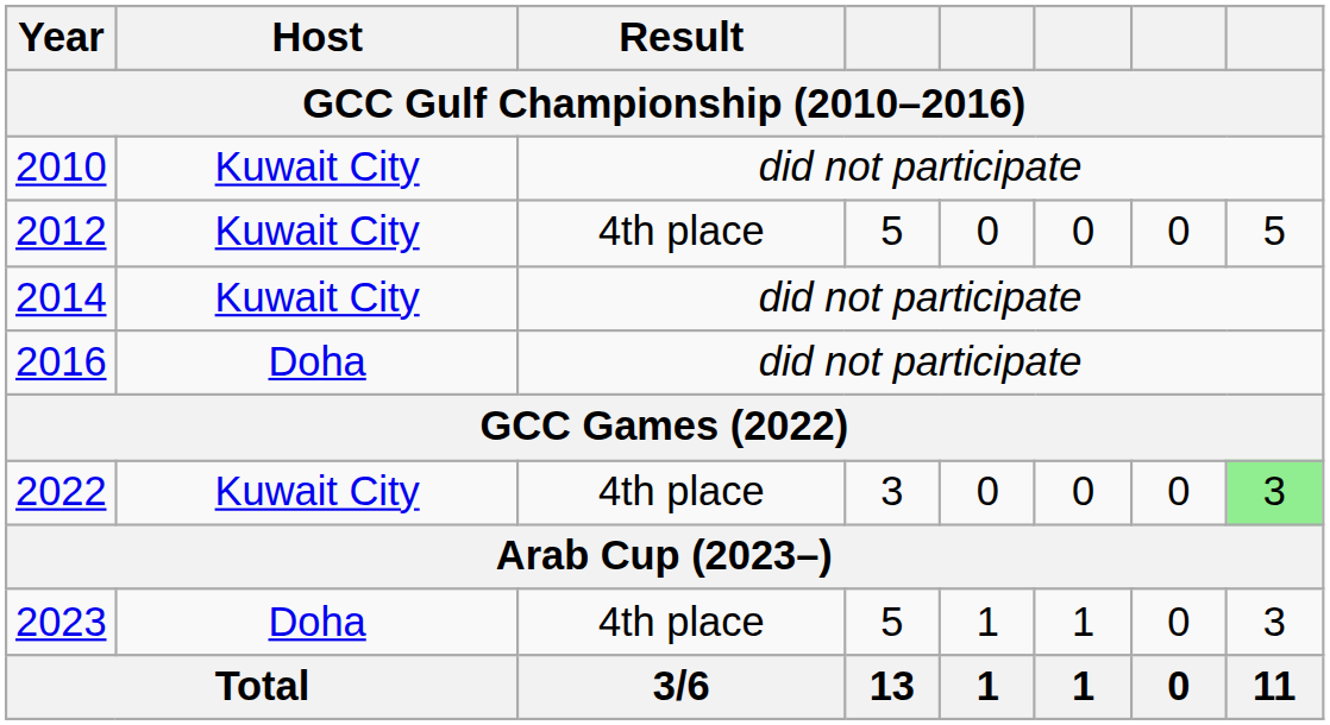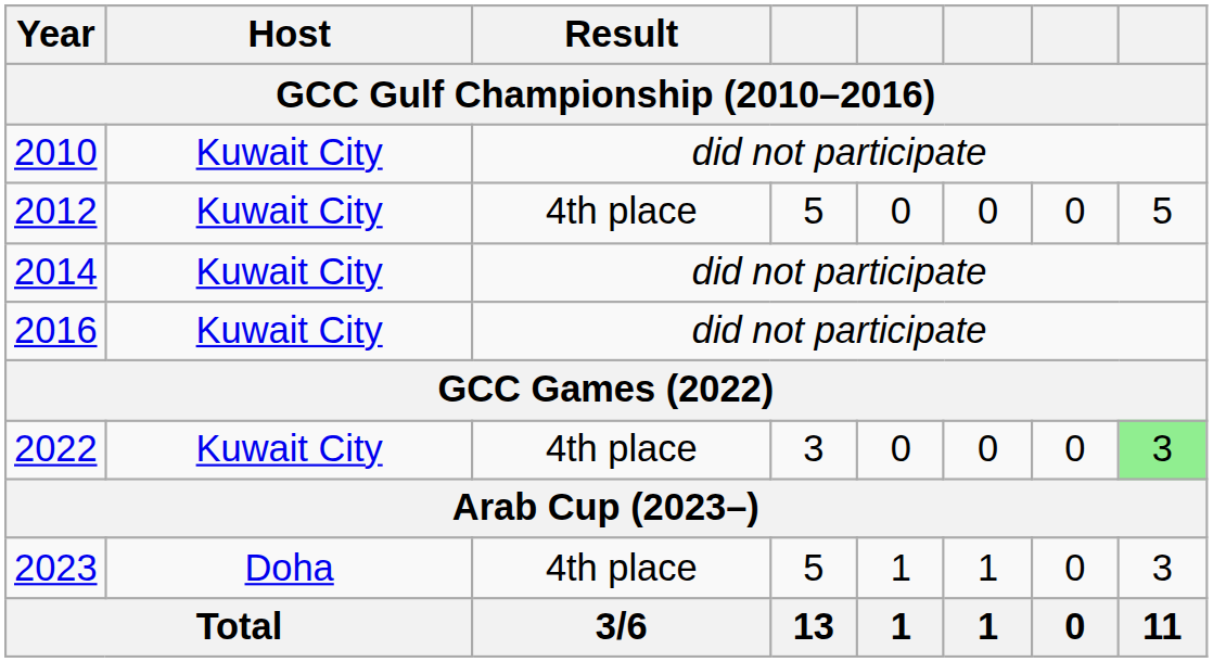2016 | Host: Doha -> Kuwait City
